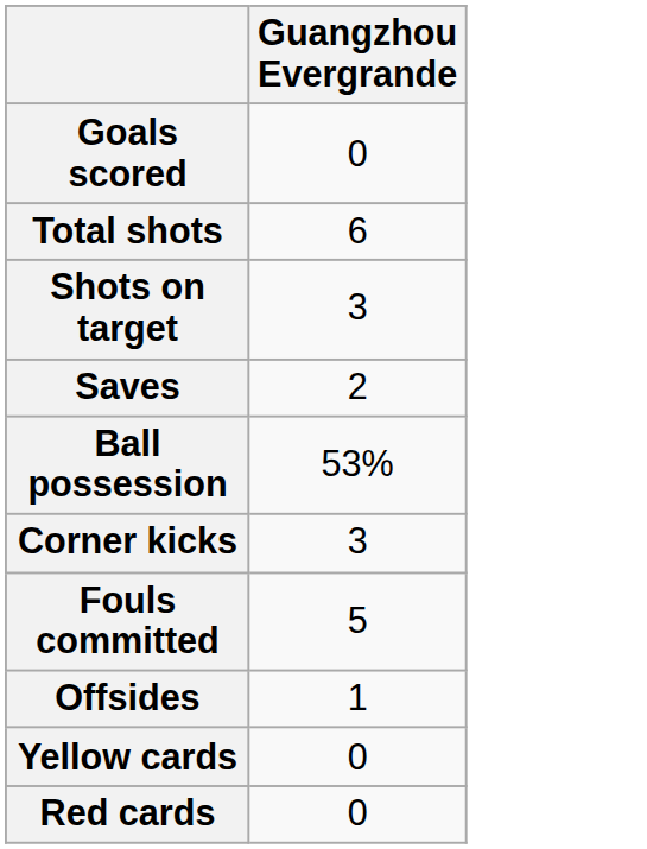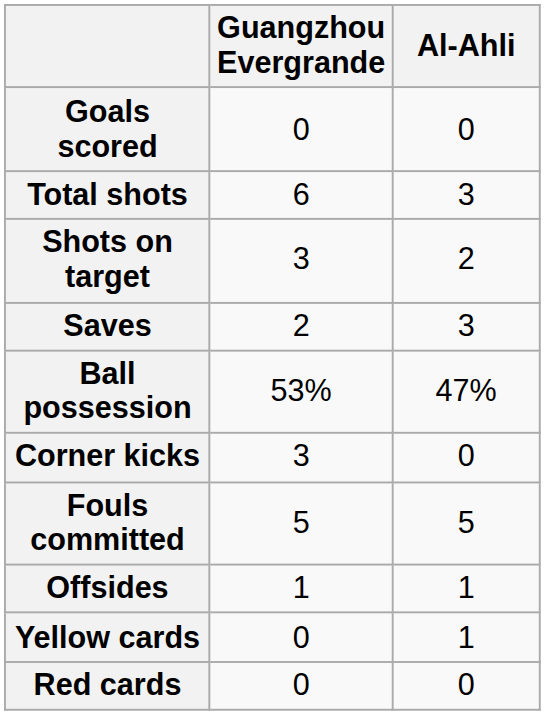+ column: Al-Ahli | 0 | 3 | 2 | 3 | 47% | 0 | 5 | 1 | 1 | 0
